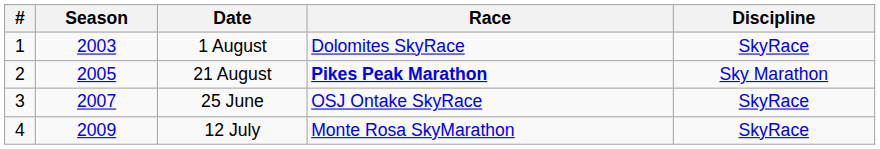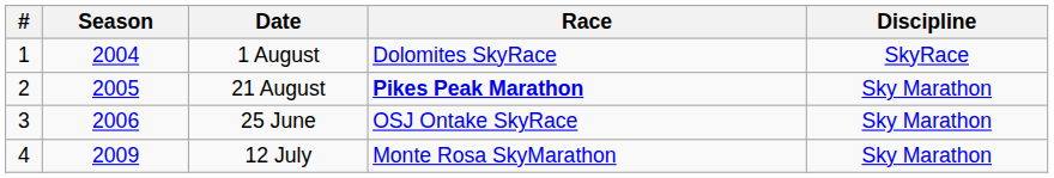1 August | Season: 2003 -> 2004
25 June | Season: 2007 -> 2006
25 June | Discipline: SkyRace -> Sky Marathon
12 July | Discipline: SkyRace -> Sky Marathon
